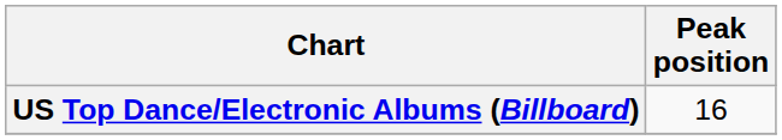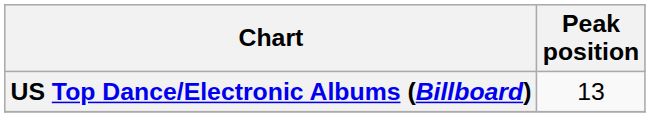US Top Dance/Electronic Albums (Billboard) | Peak position: 16 -> 13
